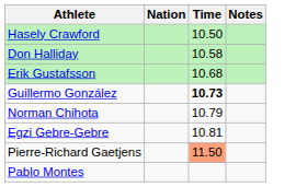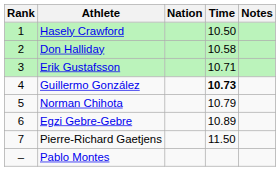+ column: Rank | 1 | 2 | 3 | 4 | 5 | 6 | 7 | –
Erik Gustafsson | Time: 10.68 -> 10.71
Egzi Gebre-Gebre | Time: 10.81 -> 10.89
Pierre-Richard Gaetjens | Time: lightsalmon background -> no background
